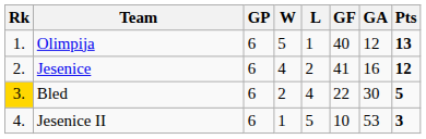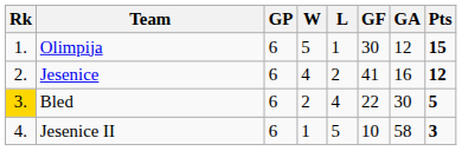Olimpija | GF: 40 -> 30
Olimpija | Pts: 13 -> 15
Jesenice II | GA: 53 -> 58
